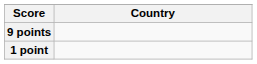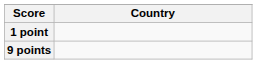rows swapped: 9 points <-> 1 point
